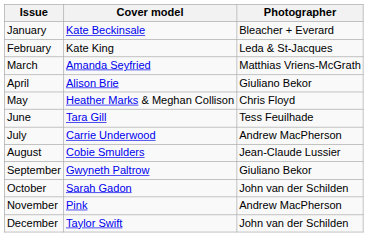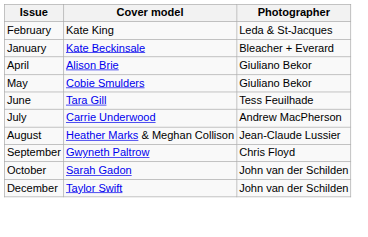rows swapped: January <-> February
- row: March | Amanda Seyfried | Matthias Vriens-McGrath
May | Cover model: Heather Marks & Meghan Collison -> Cobie Smulders
May | Photographer: Chris Floyd -> Giuliano Bekor
August | Cover model: Cobie Smulders -> Heather Marks & Meghan Collison
September | Photographer: Giuliano Bekor -> Chris Floyd
- row: November | Pink | Andrew MacPherson
